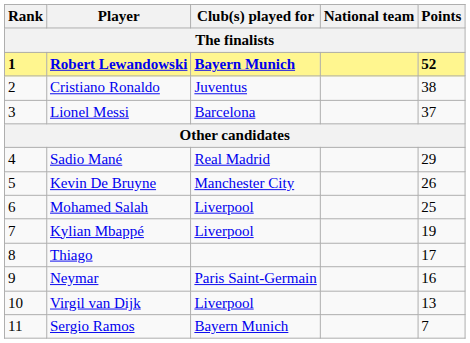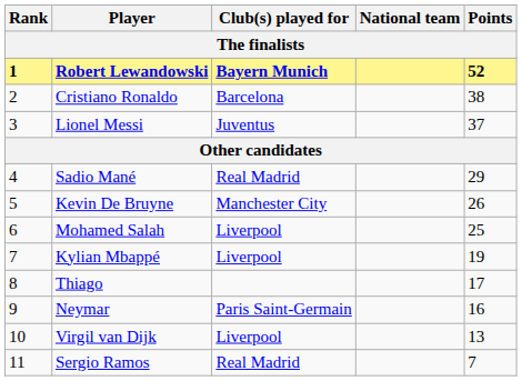Cristiano Ronaldo | Club(s) played for: Juventus -> Barcelona
Lionel Messi | Club(s) played for: Barcelona -> Juventus
Sergio Ramos | Club(s) played for: Bayern Munich -> Real Madrid
